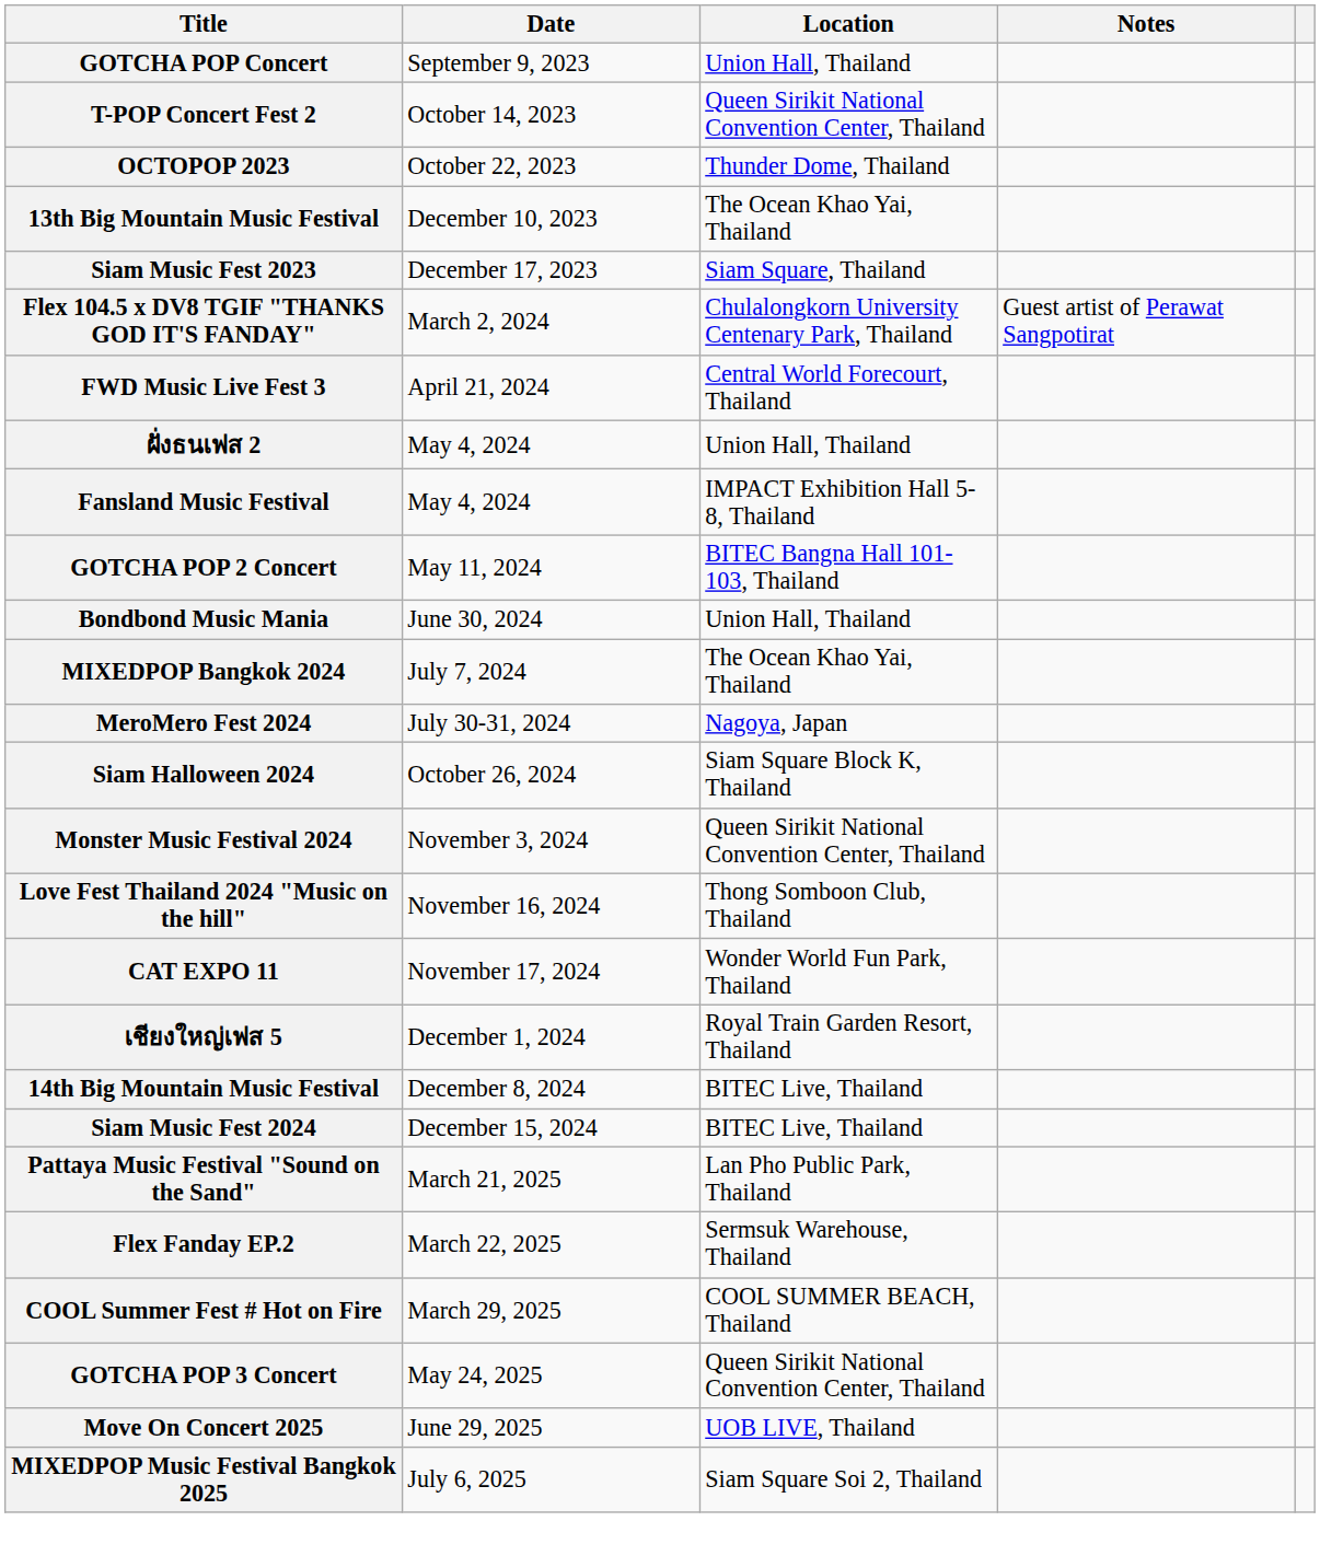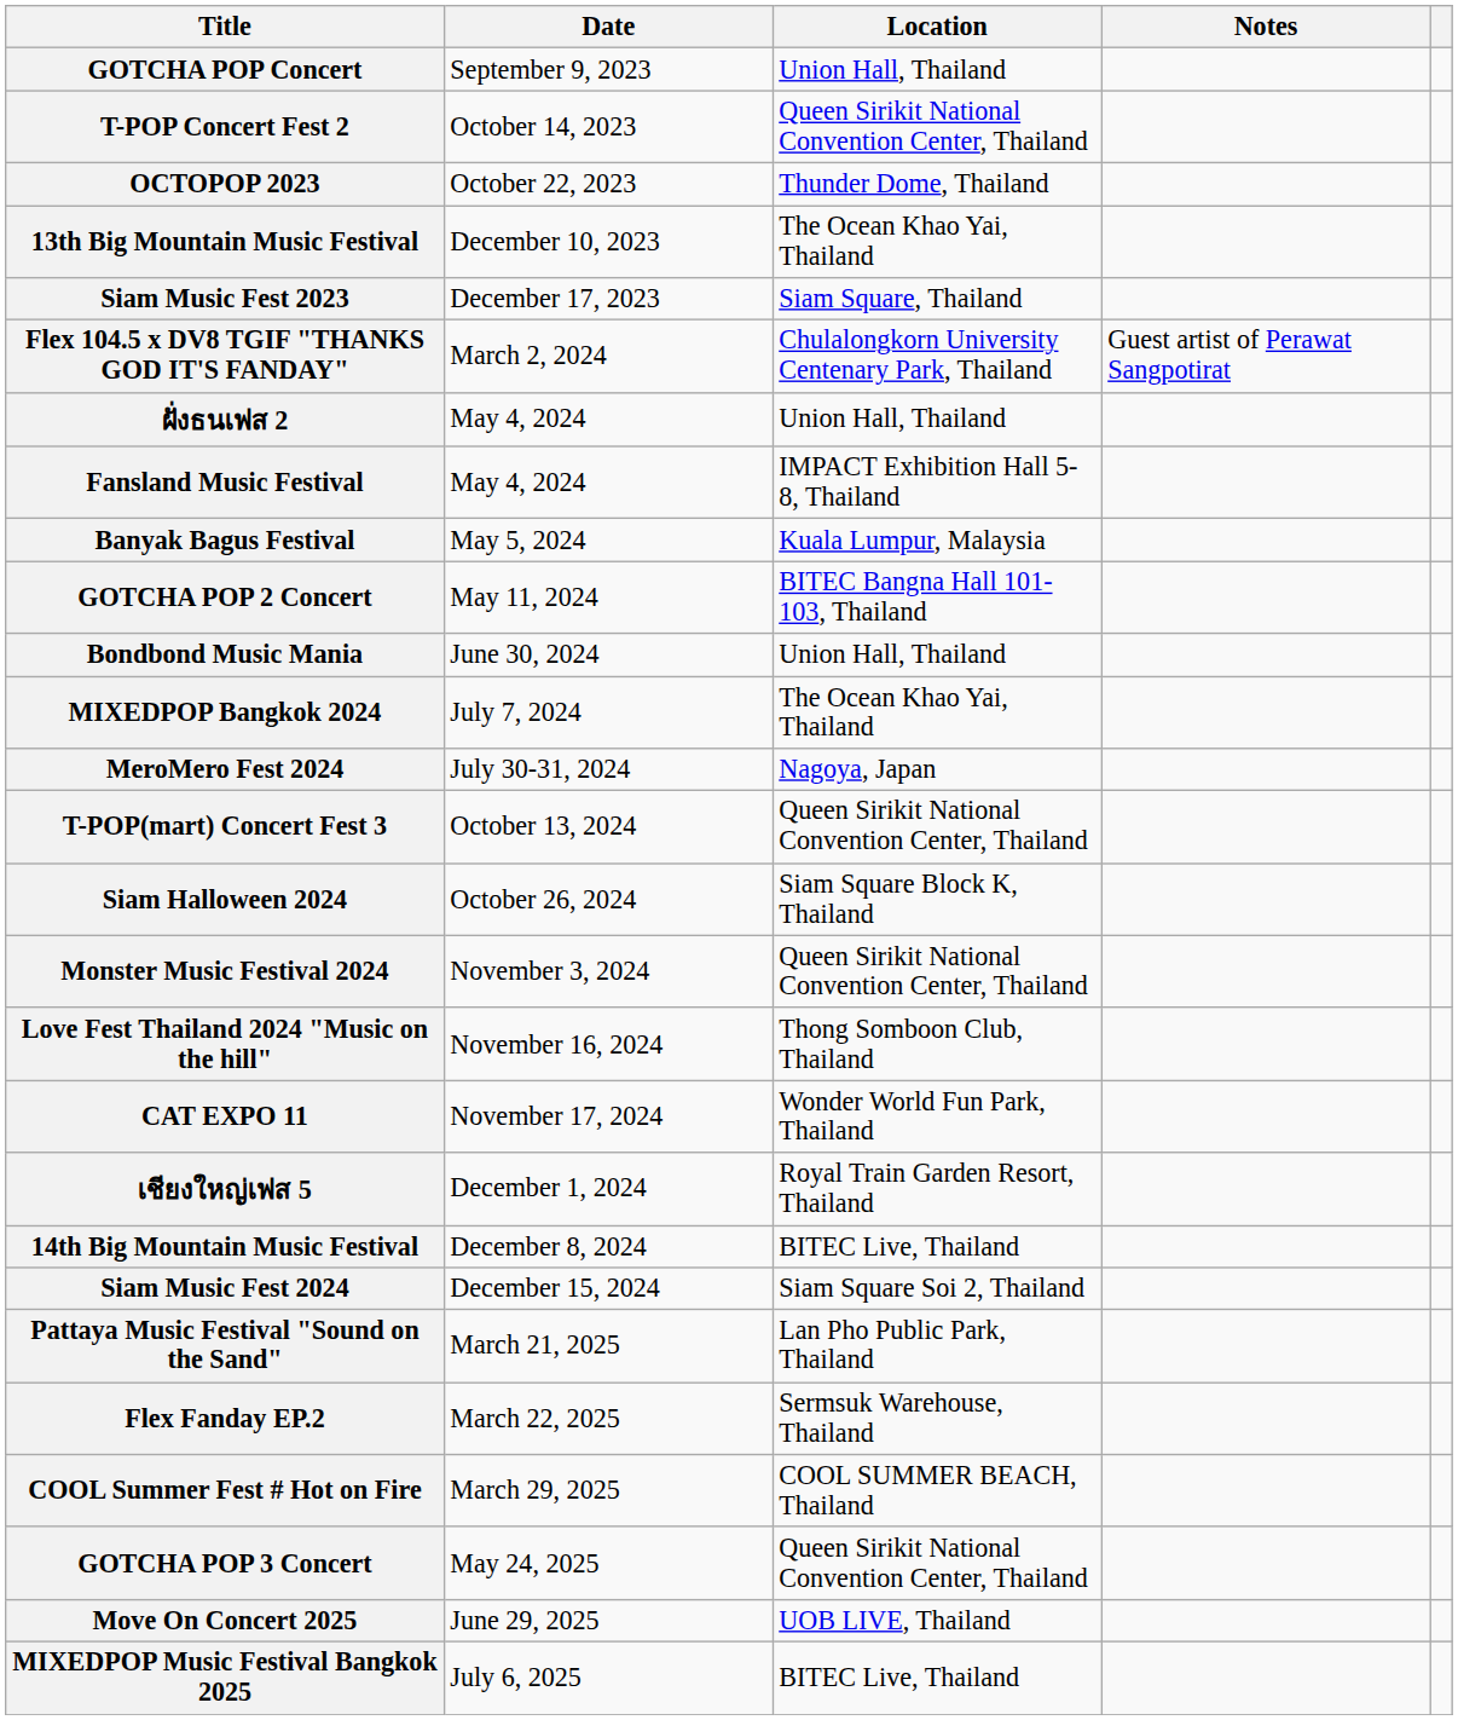- row: FWD Music Live Fest 3 | April 21, 2024 | Central World Forecourt, Thailand
+ row: Banyak Bagus Festival | May 5, 2024 | Kuala Lumpur, Malaysia
+ row: T-POP(mart) Concert Fest 3 | October 13, 2024 | Queen Sirikit National Convention Center, Thailand
Siam Music Fest 2024 | Location: BITEC Live, Thailand -> Siam Square Soi 2, Thailand
MIXEDPOP Music Festival Bangkok 2025 | Location: Siam Square Soi 2, Thailand -> BITEC Live, Thailand
